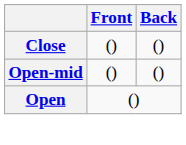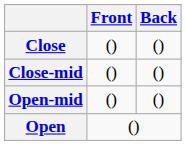+ row: Close-mid | () | ()
